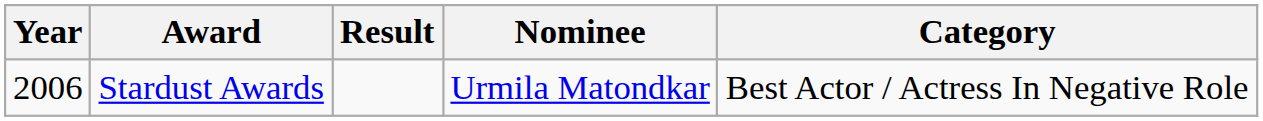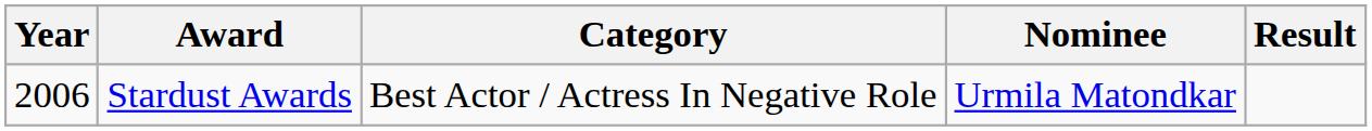columns swapped: Category <-> Result
